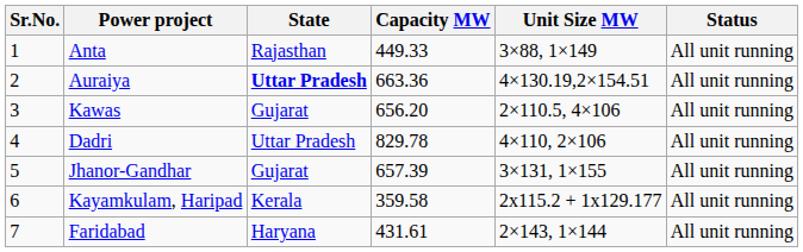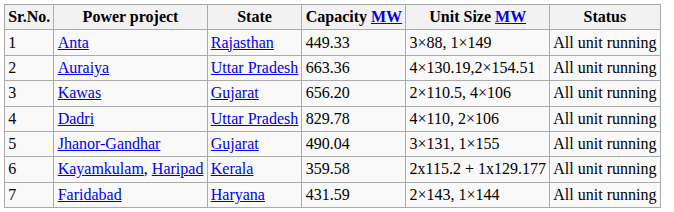Auraiya | State: bold -> normal
Jhanor-Gandhar | Capacity MW: 657.39 -> 490.04
Faridabad | Capacity MW: 431.61 -> 431.59
